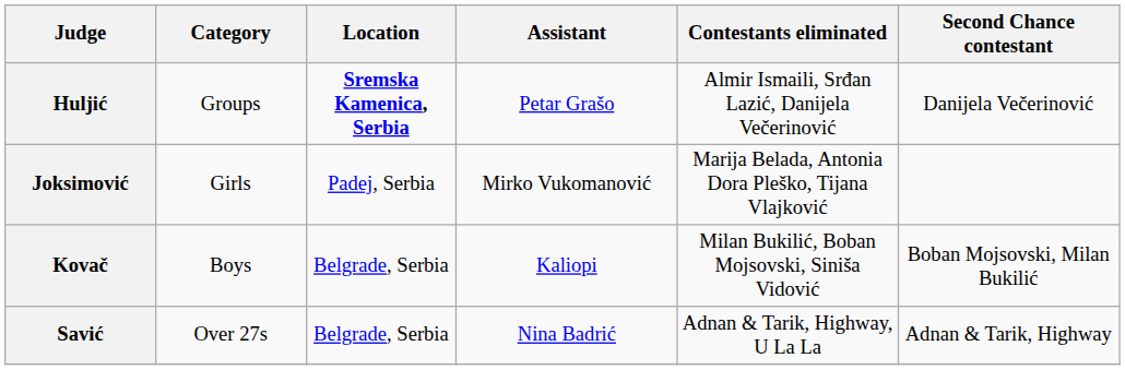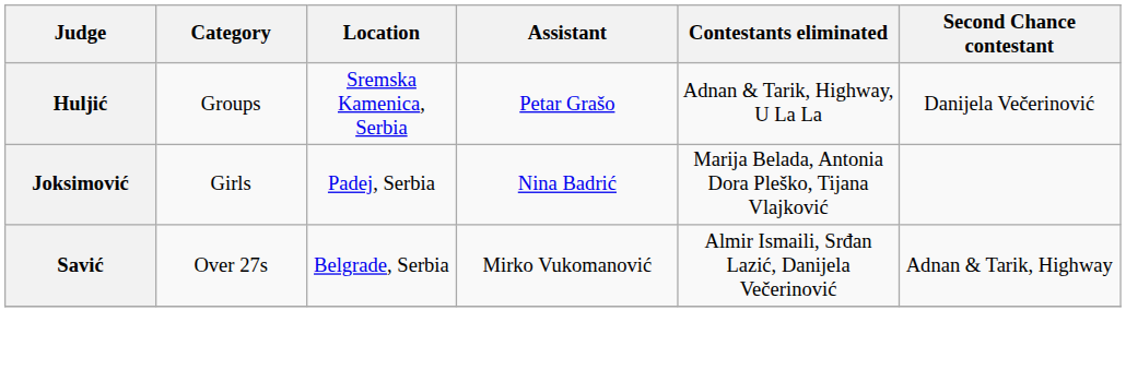Huljić | Location: bold -> normal
Huljić | Contestants eliminated: Almir Ismaili, Srđan Lazić, Danijela Večerinović -> Adnan & Tarik, Highway, U La La
Joksimović | Assistant: Mirko Vukomanović -> Nina Badrić
- row: Kovač | Boys | Belgrade, Serbia | Kaliopi | Milan Bukilić, Boban Mojsovski, Siniša Vidović | Boban Mojsovski, Milan Bukilić
Savić | Assistant: Nina Badrić -> Mirko Vukomanović
Savić | Contestants eliminated: Adnan & Tarik, Highway, U La La -> Almir Ismaili, Srđan Lazić, Danijela Večerinović
